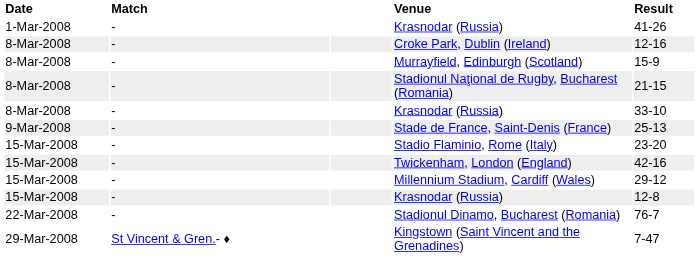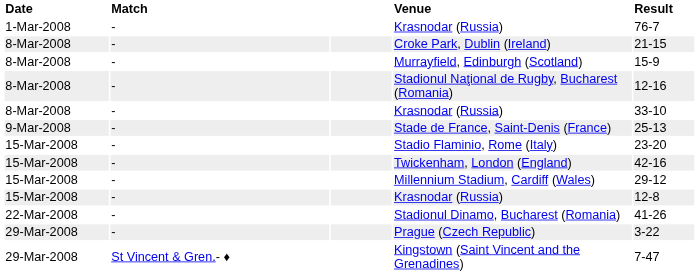1-Mar-2008 / Krasnodar (Russia) | Result: 41-26 -> 76-7
Croke Park, Dublin (Ireland) | Result: 12-16 -> 21-15
Stadionul Naţional de Rugby, Bucharest (Romania) | Result: 21-15 -> 12-16
Stadionul Dinamo, Bucharest (Romania) | Result: 76-7 -> 41-26
+ row: 29-Mar-2008 | - | Prague (Czech Republic) | 3-22
